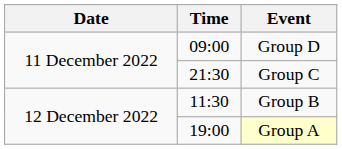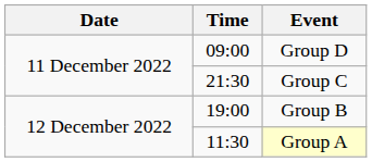Group B | Time: 11:30 -> 19:00
Group A | Time: 19:00 -> 11:30
